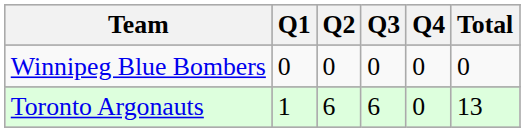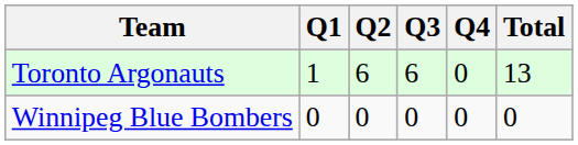rows swapped: Winnipeg Blue Bombers <-> Toronto Argonauts
